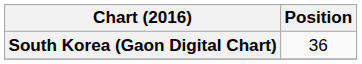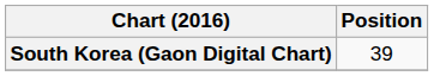South Korea (Gaon Digital Chart) | Position: 36 -> 39
